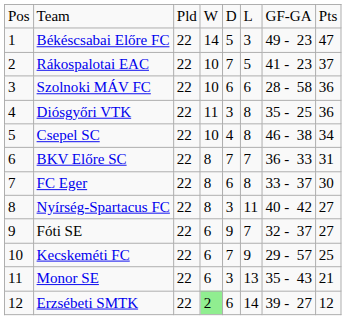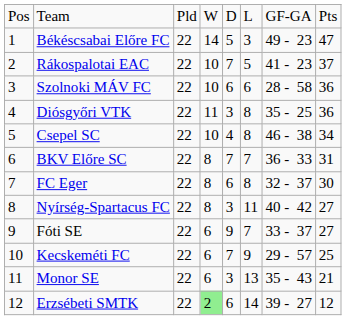FC Eger | column 7: 33 - 37 -> 32 - 37
Fóti SE | column 7: 32 - 37 -> 33 - 37
